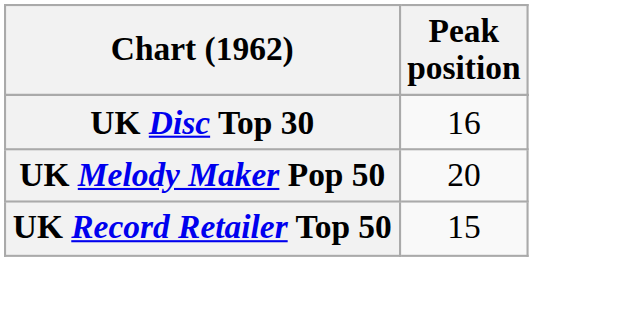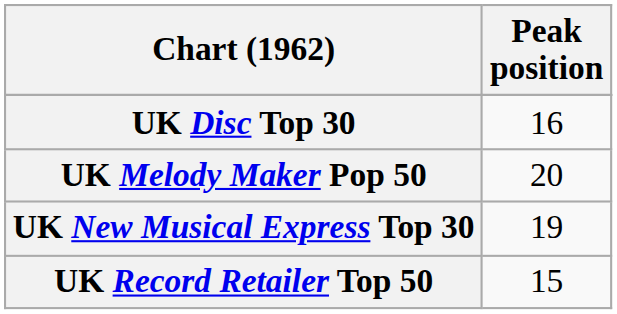+ row: UK New Musical Express Top 30 | 19
